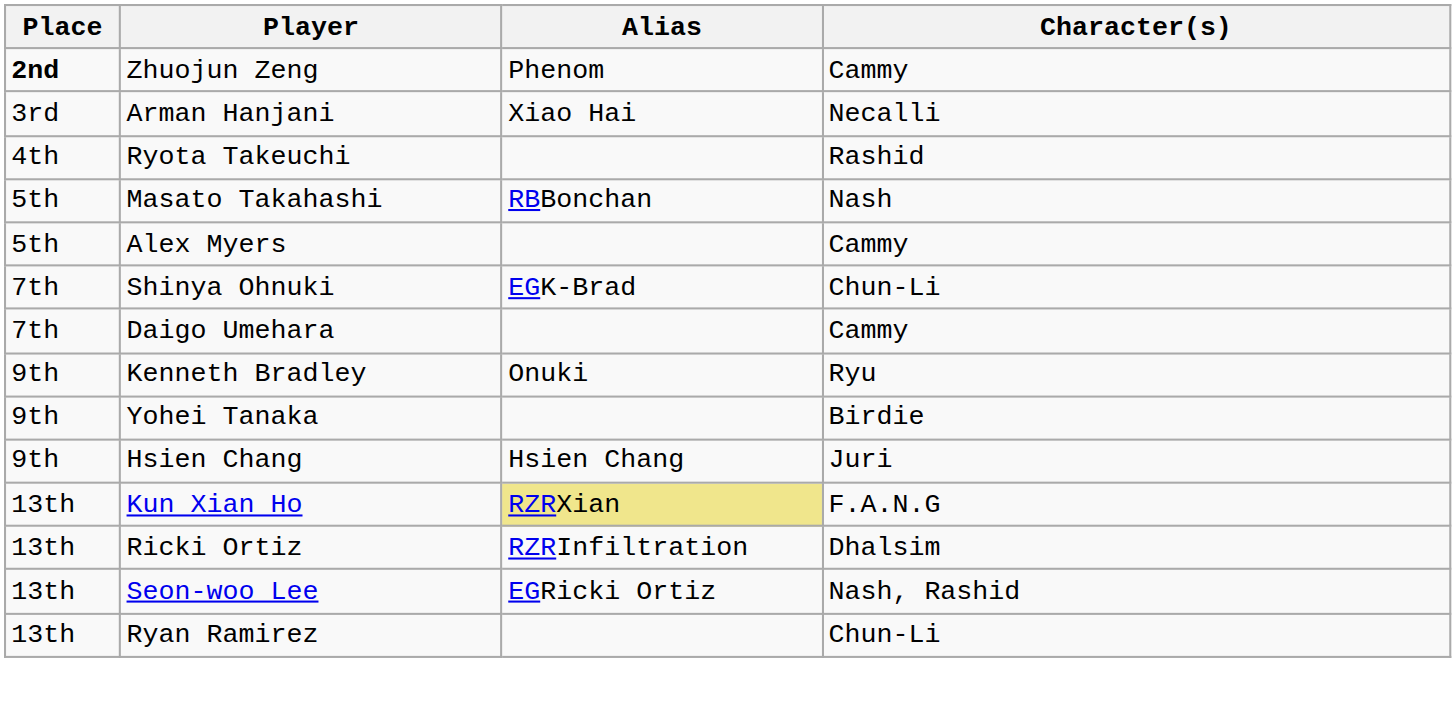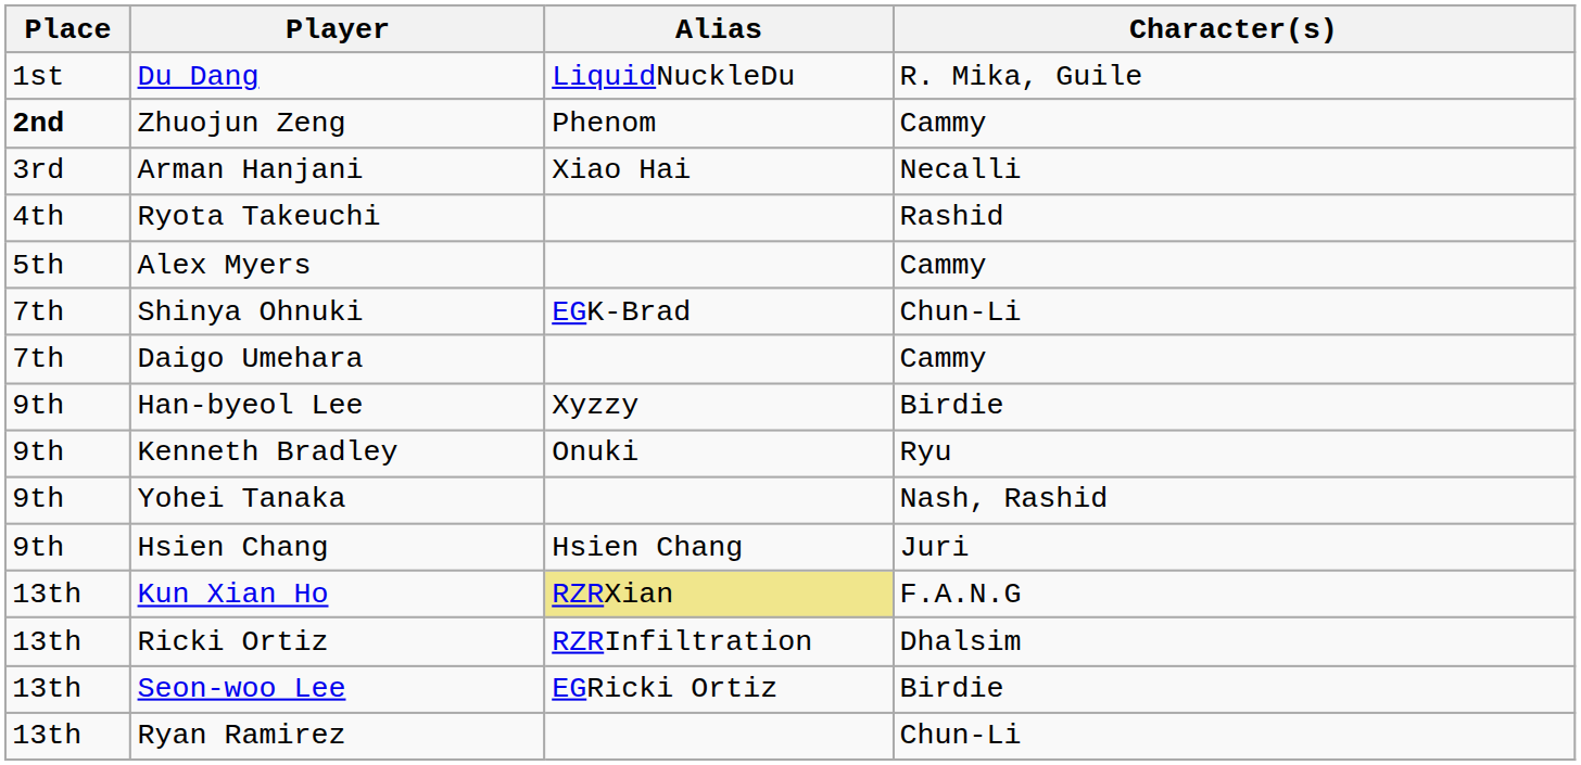+ row: 1st | Du Dang | LiquidNuckleDu | R. Mika, Guile
- row: 5th | Masato Takahashi | RBBonchan | Nash
+ row: 9th | Han-byeol Lee | Xyzzy | Birdie
Yohei Tanaka | Character(s): Birdie -> Nash, Rashid
Seon-woo Lee | Character(s): Nash, Rashid -> Birdie
